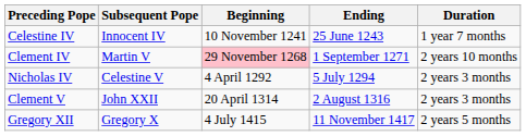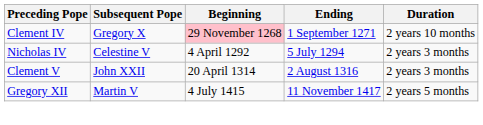- row: Celestine IV | Innocent IV | 10 November 1241 | 25 June 1243 | 1 year 7 months
Clement IV | Subsequent Pope: Martin V -> Gregory X
Gregory XII | Subsequent Pope: Gregory X -> Martin V
